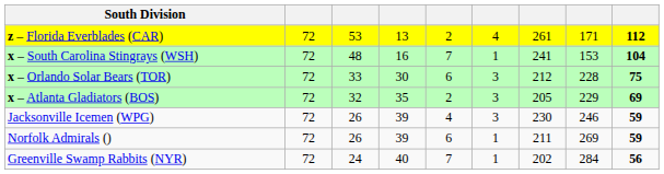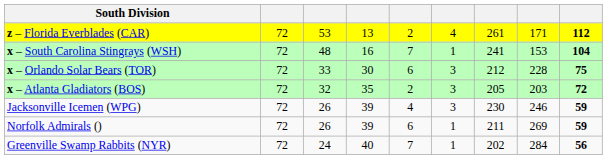x – Atlanta Gladiators (BOS) | column 8: 229 -> 203
x – Atlanta Gladiators (BOS) | column 9: 69 -> 72
